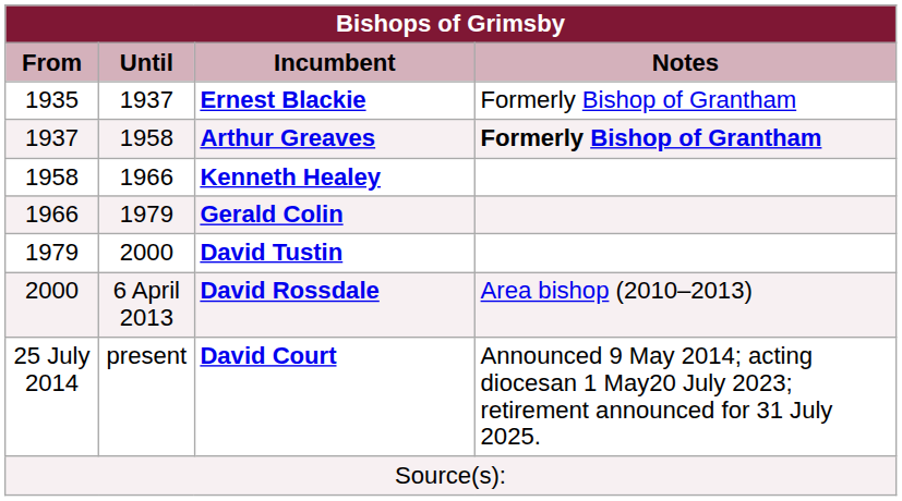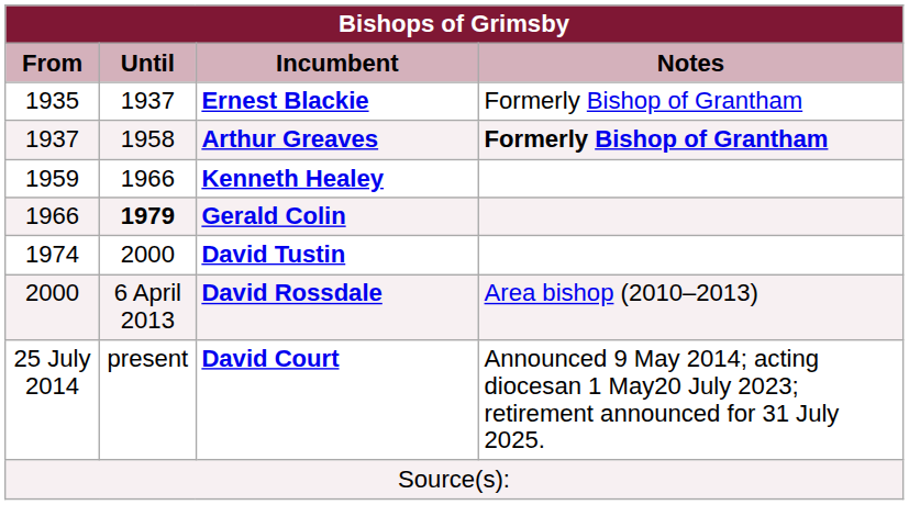Kenneth Healey | From: 1958 -> 1959
Gerald Colin | Until: normal -> bold
David Tustin | From: 1979 -> 1974
